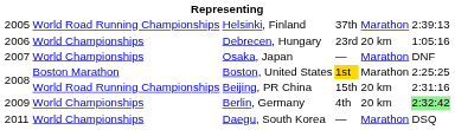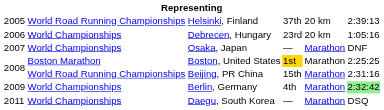Helsinki, Finland | column 5: Marathon -> 20 km
Beijing, PR China | column 5: 20 km -> Marathon
Berlin, Germany | column 5: 20 km -> Marathon
